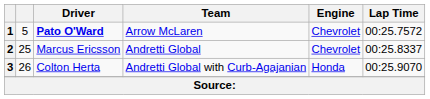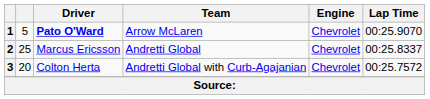1 | Lap Time: 00:25.7572 -> 00:25.9070
3 | column 2: 26 -> 20
3 | Engine: Honda -> Chevrolet
3 | Lap Time: 00:25.9070 -> 00:25.7572
